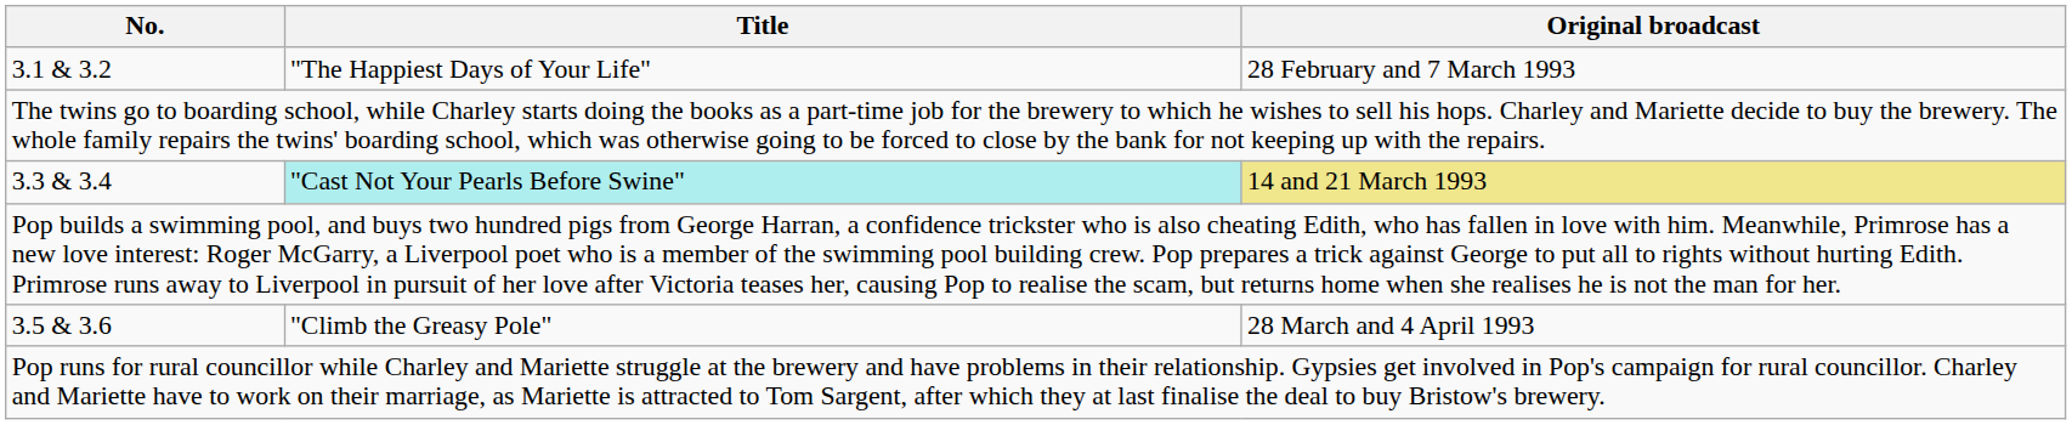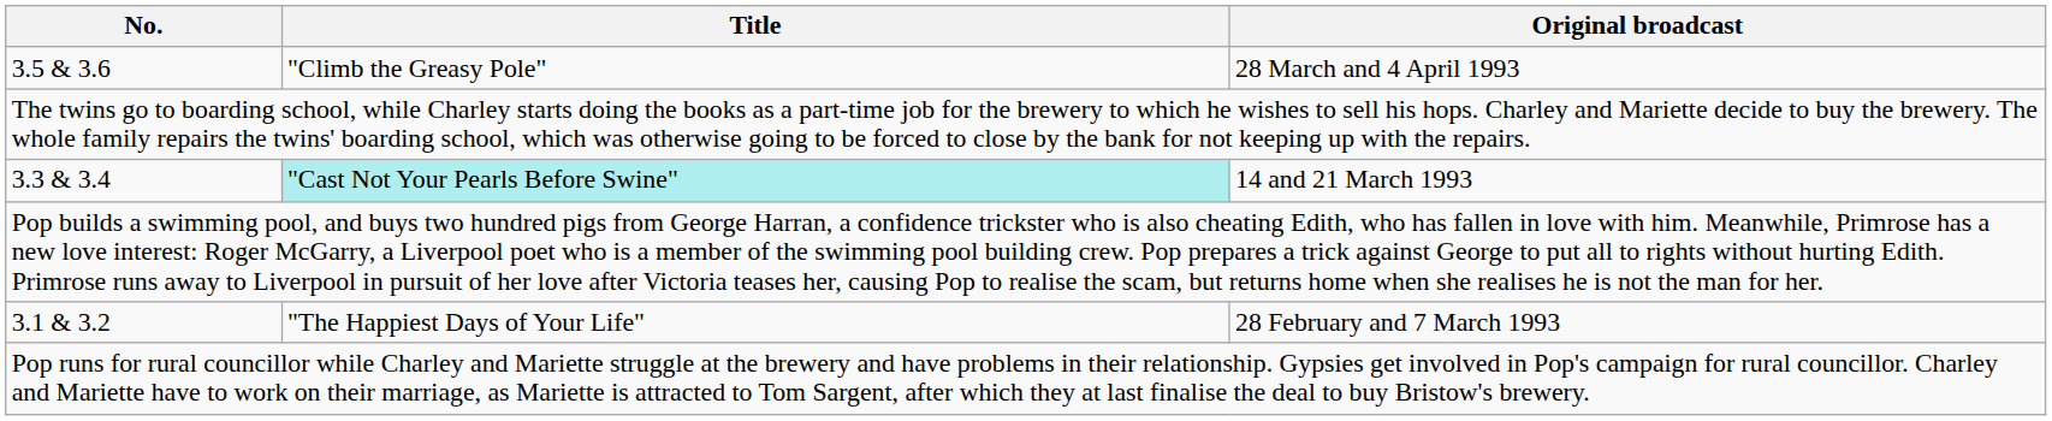rows swapped: 3.1 & 3.2 <-> 3.5 & 3.6
3.3 & 3.4 | Original broadcast: khaki background -> no background
